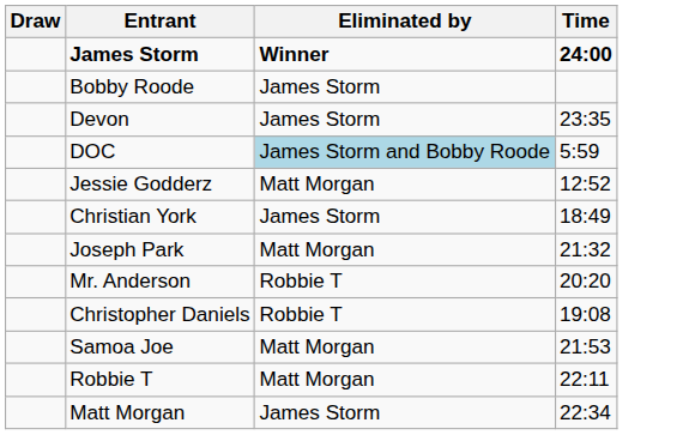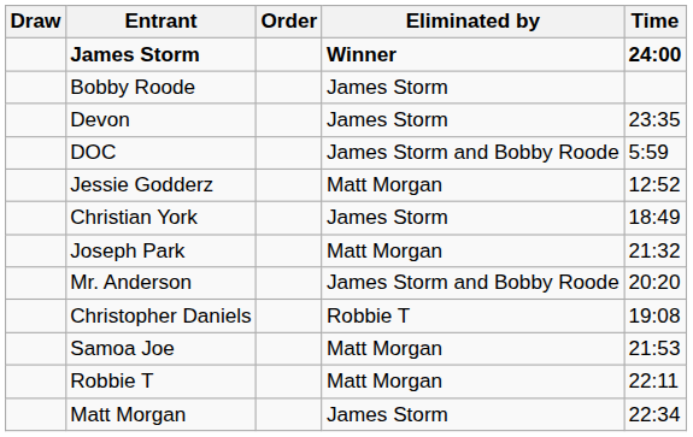+ column: Order
DOC | Eliminated by: lightblue background -> no background
Mr. Anderson | Eliminated by: Robbie T -> James Storm and Bobby Roode
